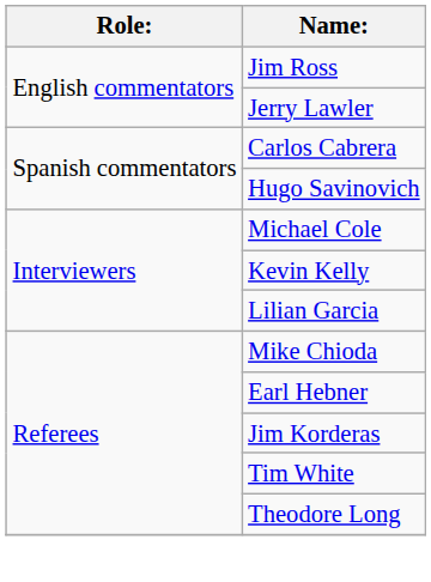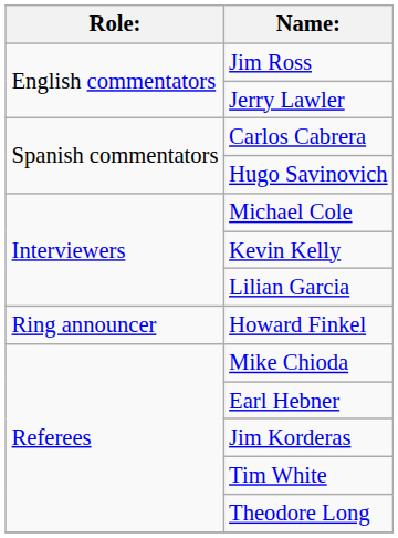+ row: Ring announcer | Howard Finkel
